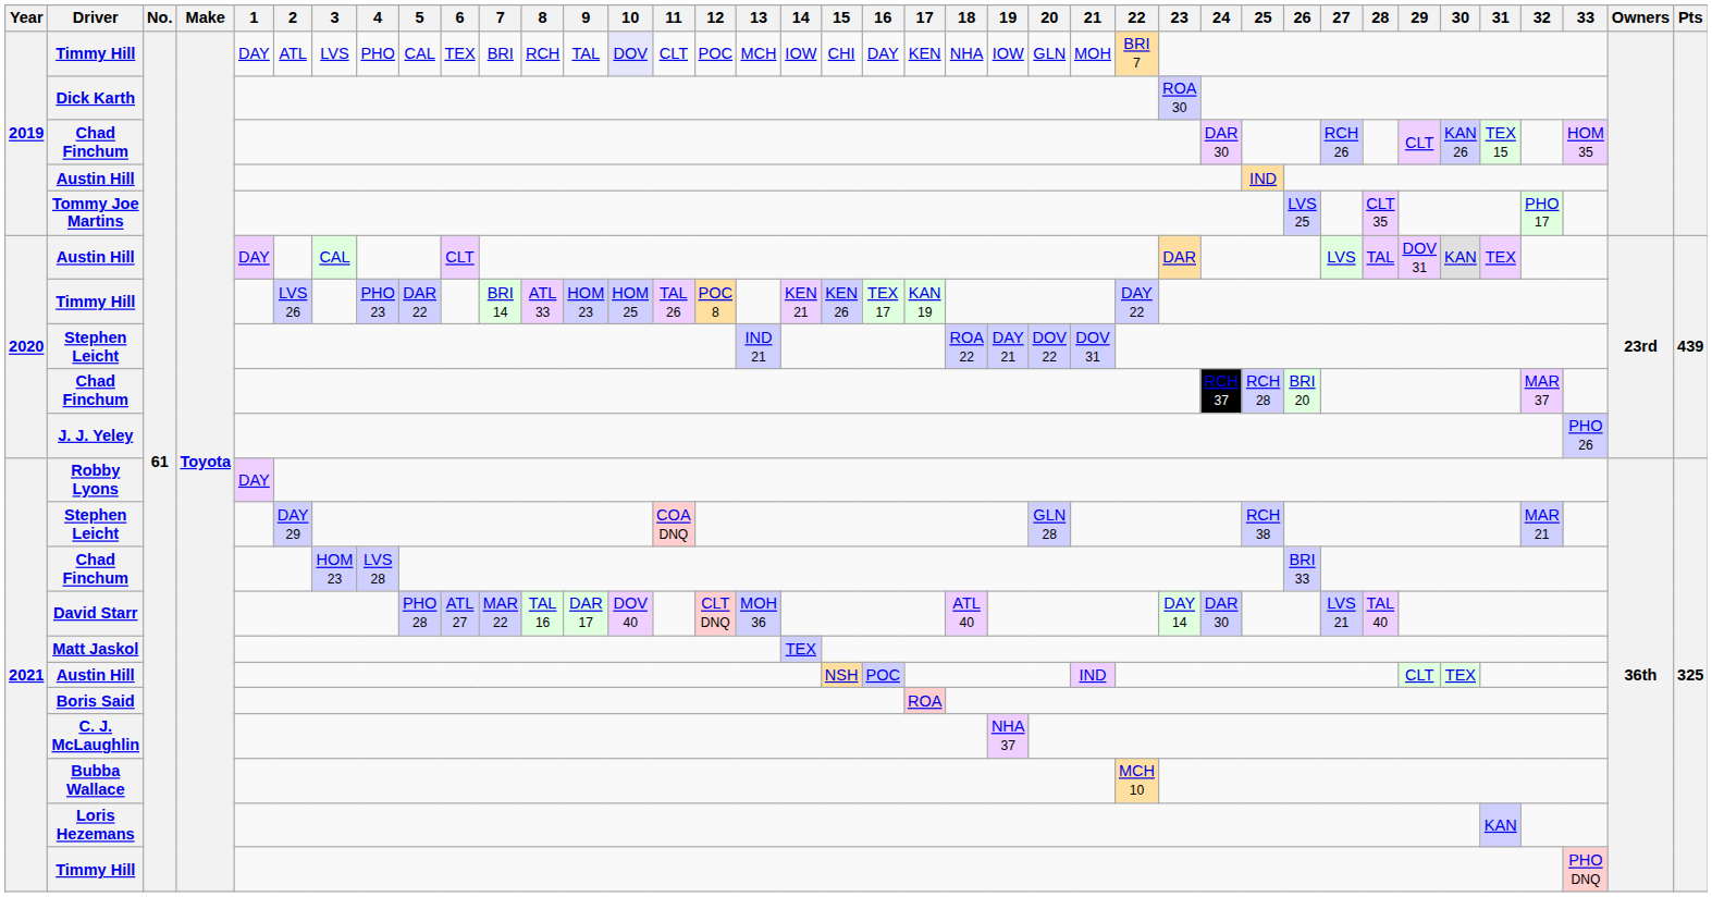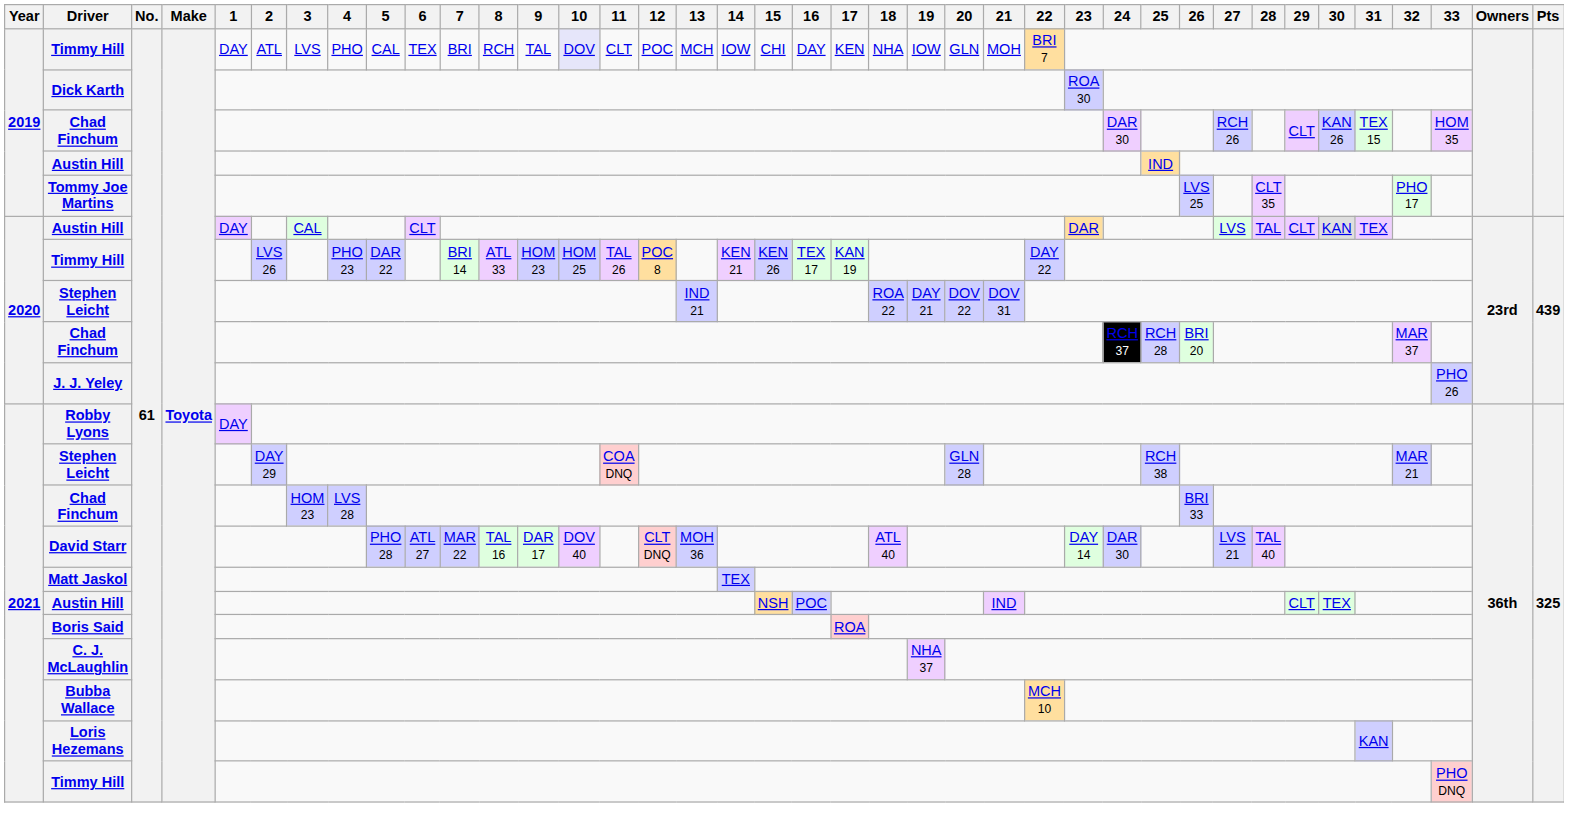2020 / Austin Hill | 29: DOV 31 -> CLT
